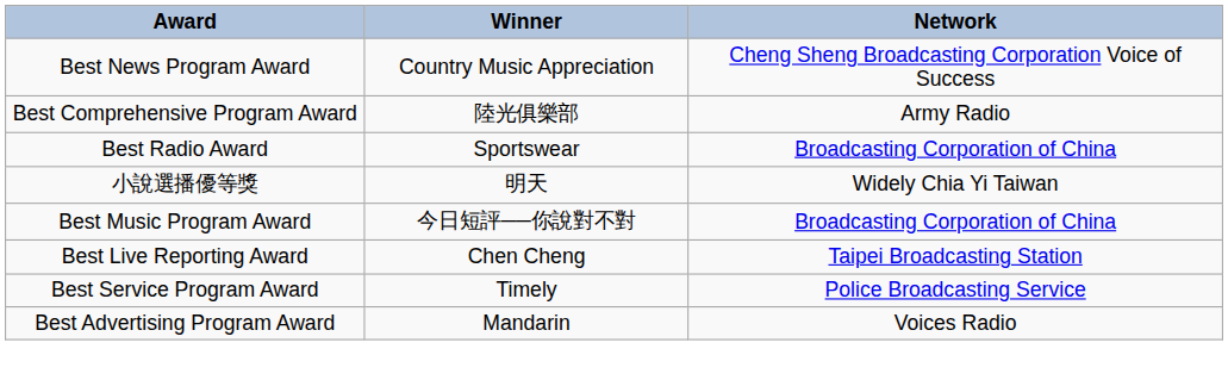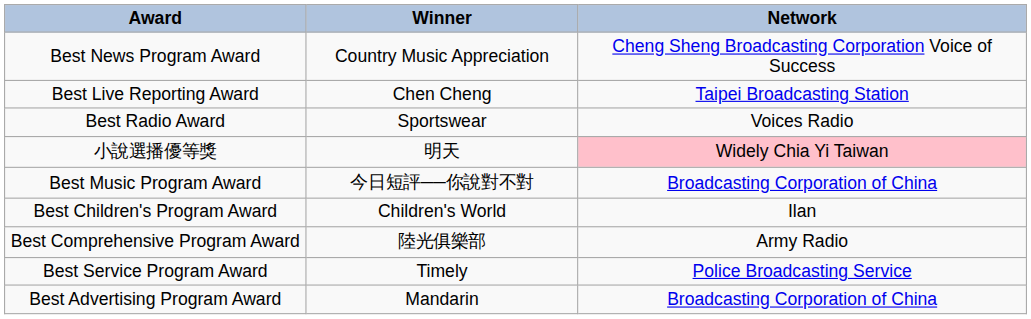rows swapped: Best Live Reporting Award <-> Best Comprehensive Program Award
Best Radio Award | Network: Broadcasting Corporation of China -> Voices Radio
小說選播優等獎 | Network: no background -> pink background
+ row: Best Children's Program Award | Children's World | Ilan
Best Advertising Program Award | Network: Voices Radio -> Broadcasting Corporation of China
